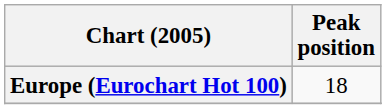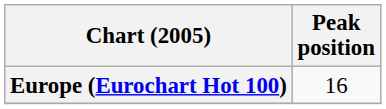Europe (Eurochart Hot 100) | Peak position: 18 -> 16
